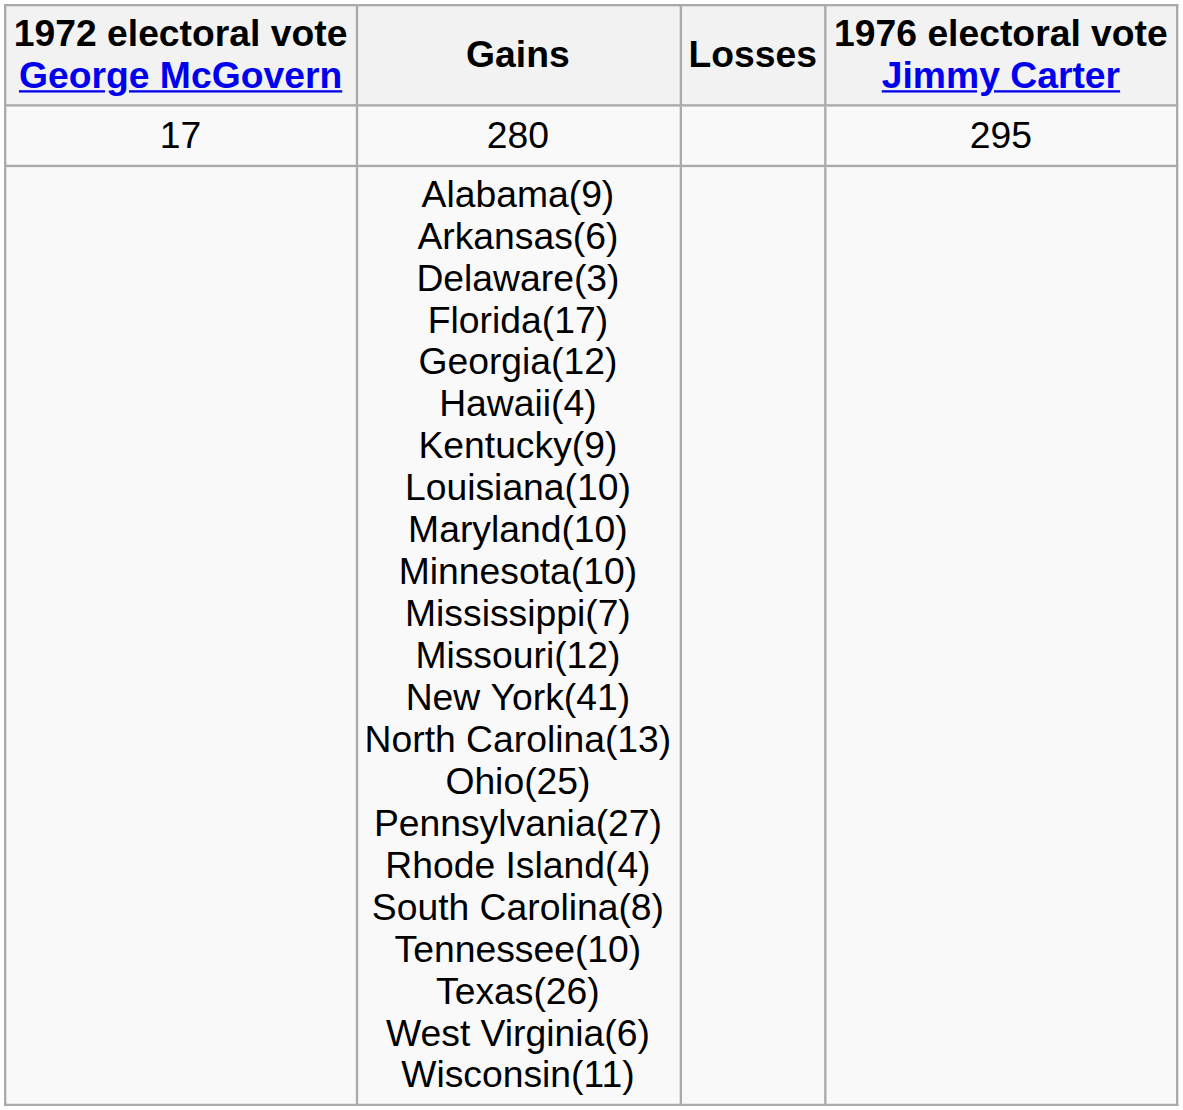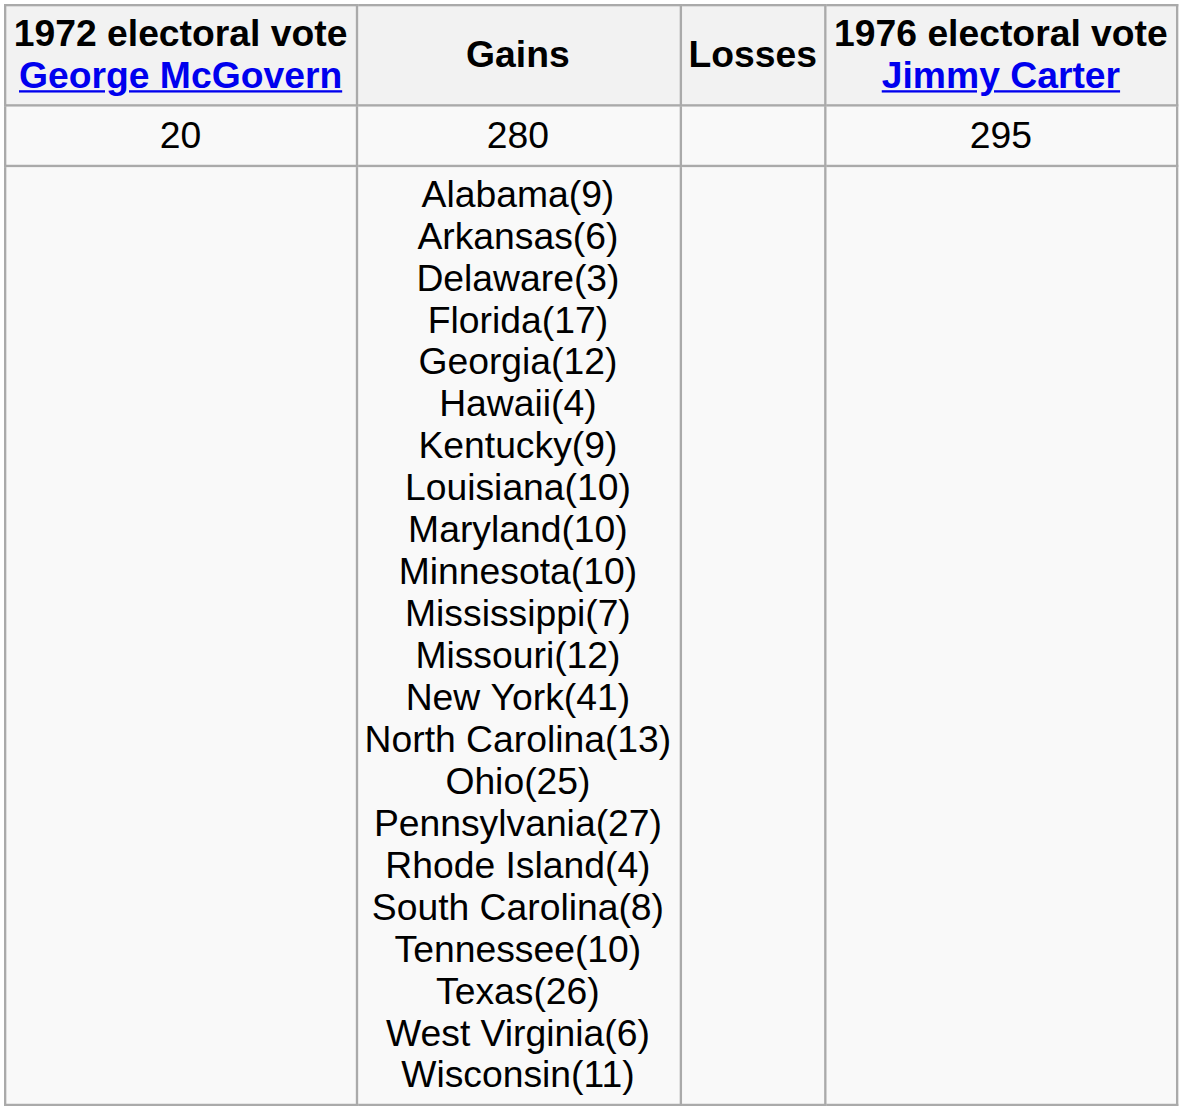280 | 1972 electoral vote George McGovern: 17 -> 20
